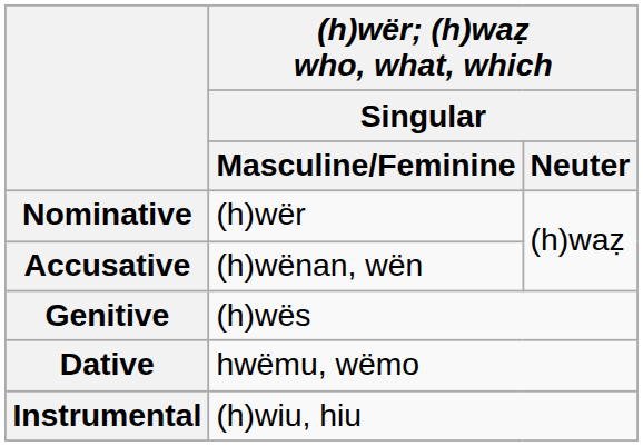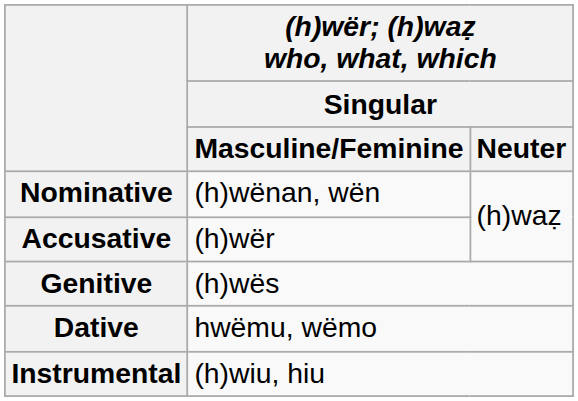Nominative | column 2: (h)wër -> (h)wënan, wën
Accusative | column 2: (h)wënan, wën -> (h)wër
